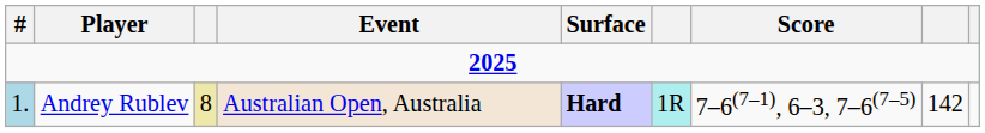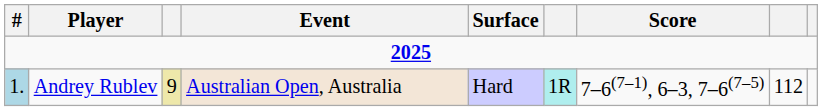Andrey Rublev | column 3: 8 -> 9
Andrey Rublev | Surface: bold -> normal
Andrey Rublev | column 8: 142 -> 112
